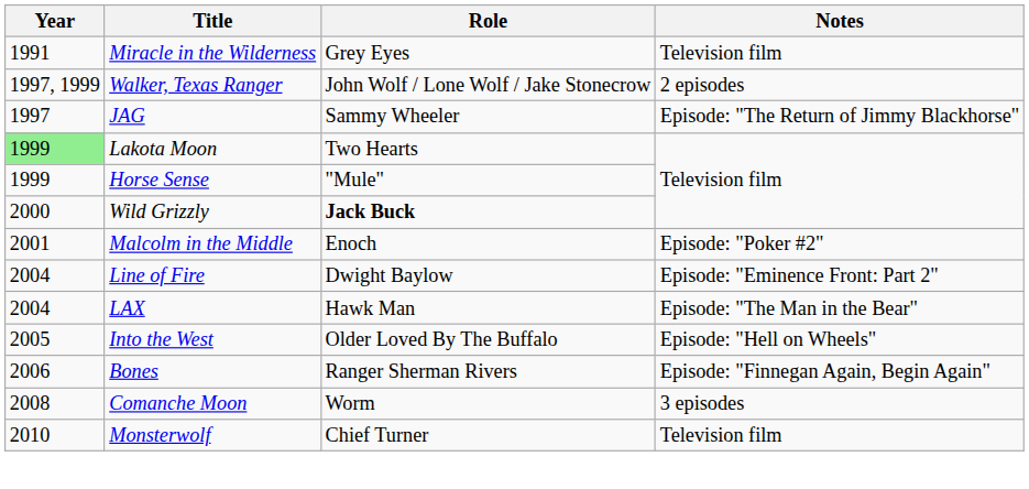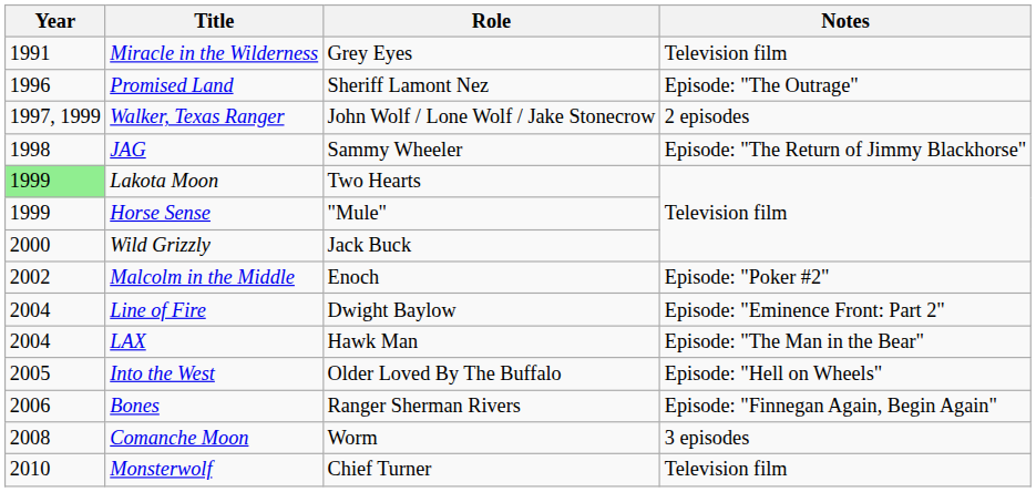+ row: 1996 | Promised Land | Sheriff Lamont Nez | Episode: "The Outrage"
JAG | Year: 1997 -> 1998
Wild Grizzly | Role: bold -> normal
Malcolm in the Middle | Year: 2001 -> 2002
